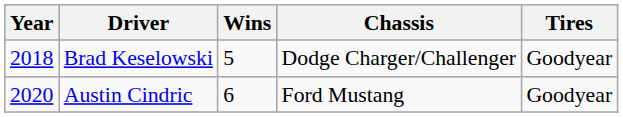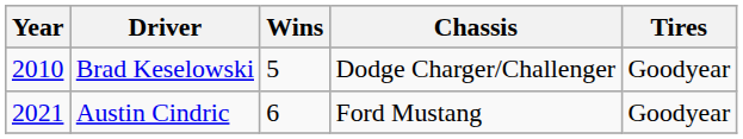Brad Keselowski | Year: 2018 -> 2010
Austin Cindric | Year: 2020 -> 2021
